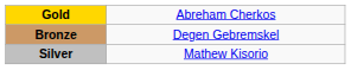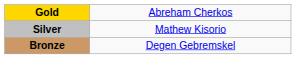rows swapped: Silver <-> Bronze
